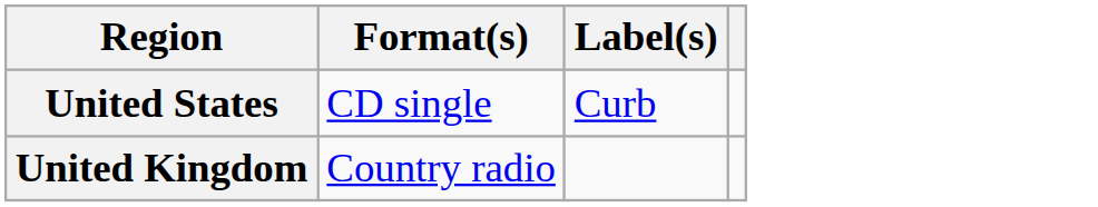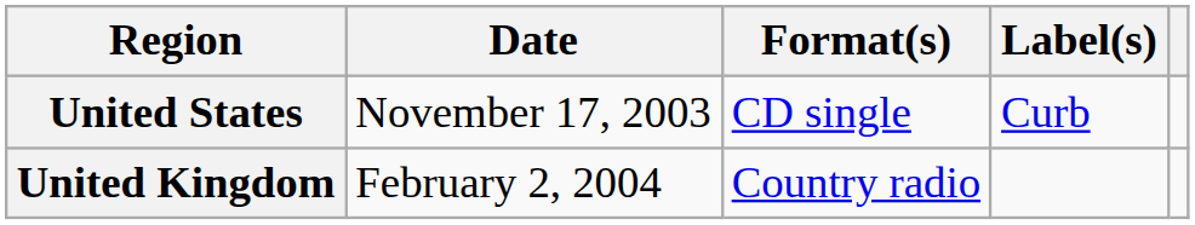+ column: Date | November 17, 2003 | February 2, 2004
